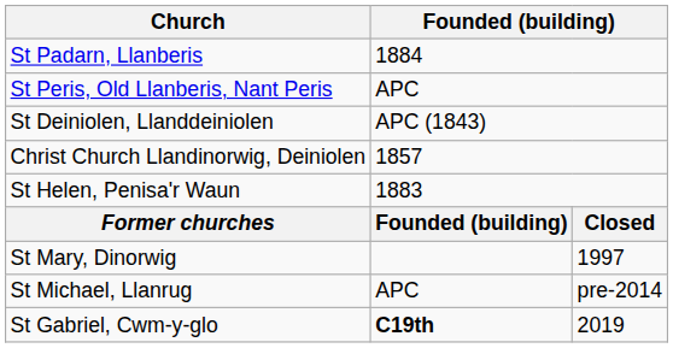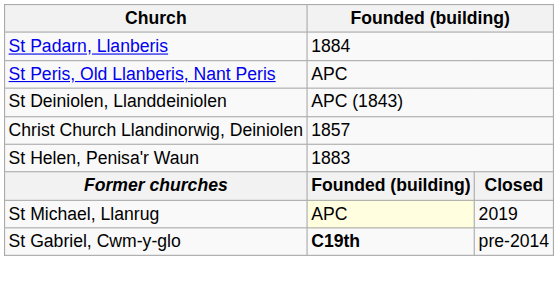- row: St Mary, Dinorwig | 1997
St Michael, Llanrug | column 2: no background -> lightyellow background
St Michael, Llanrug | column 3: pre-2014 -> 2019
St Gabriel, Cwm-y-glo | column 3: 2019 -> pre-2014
